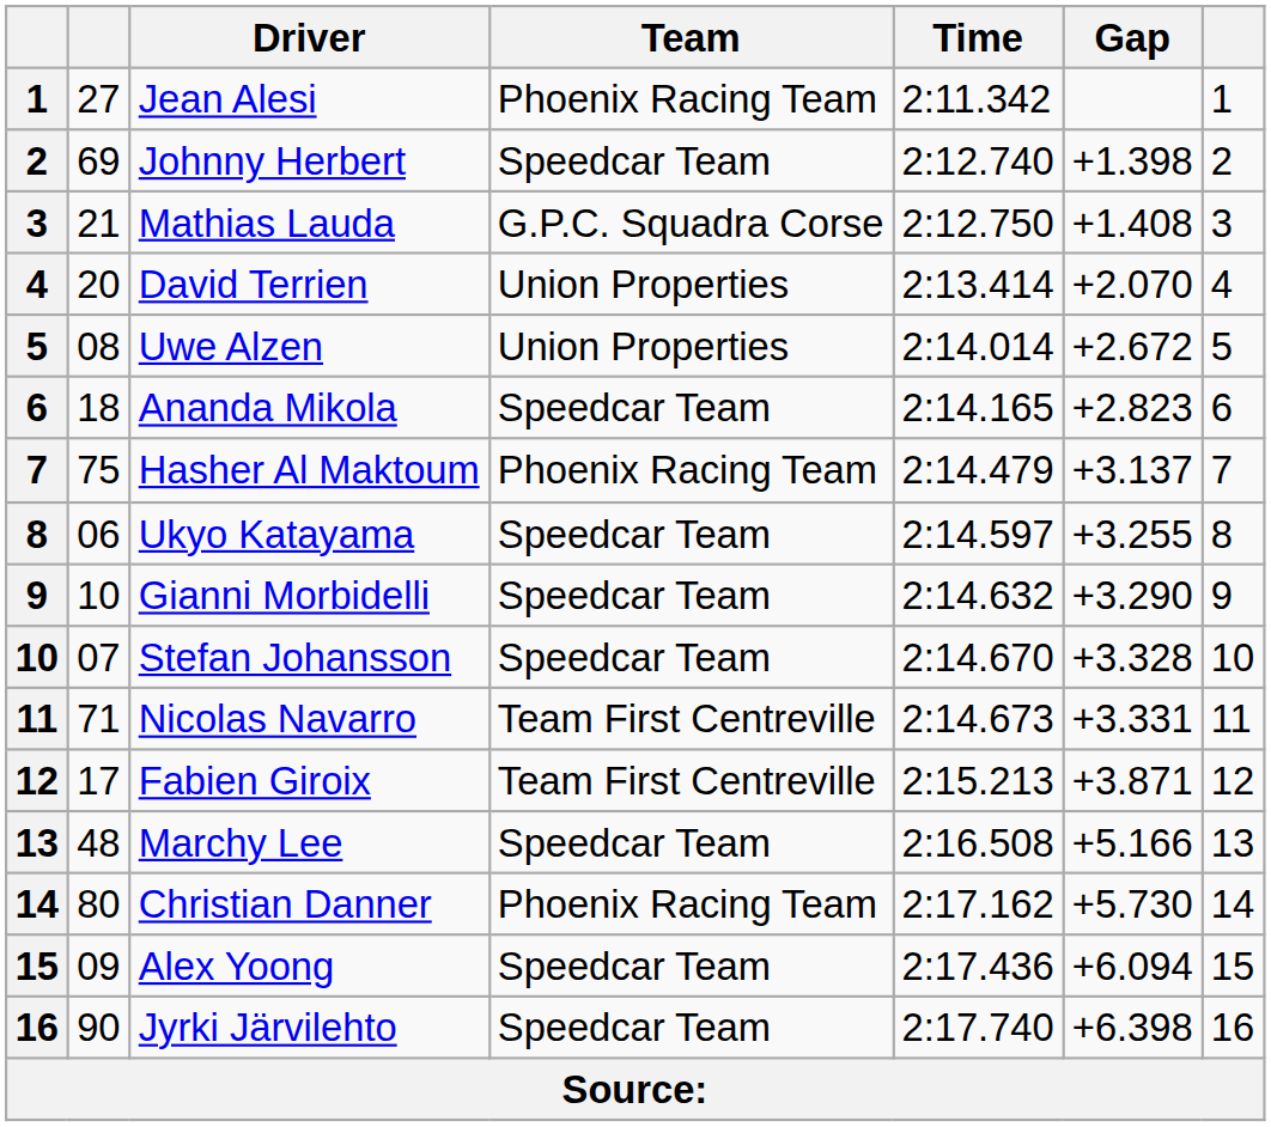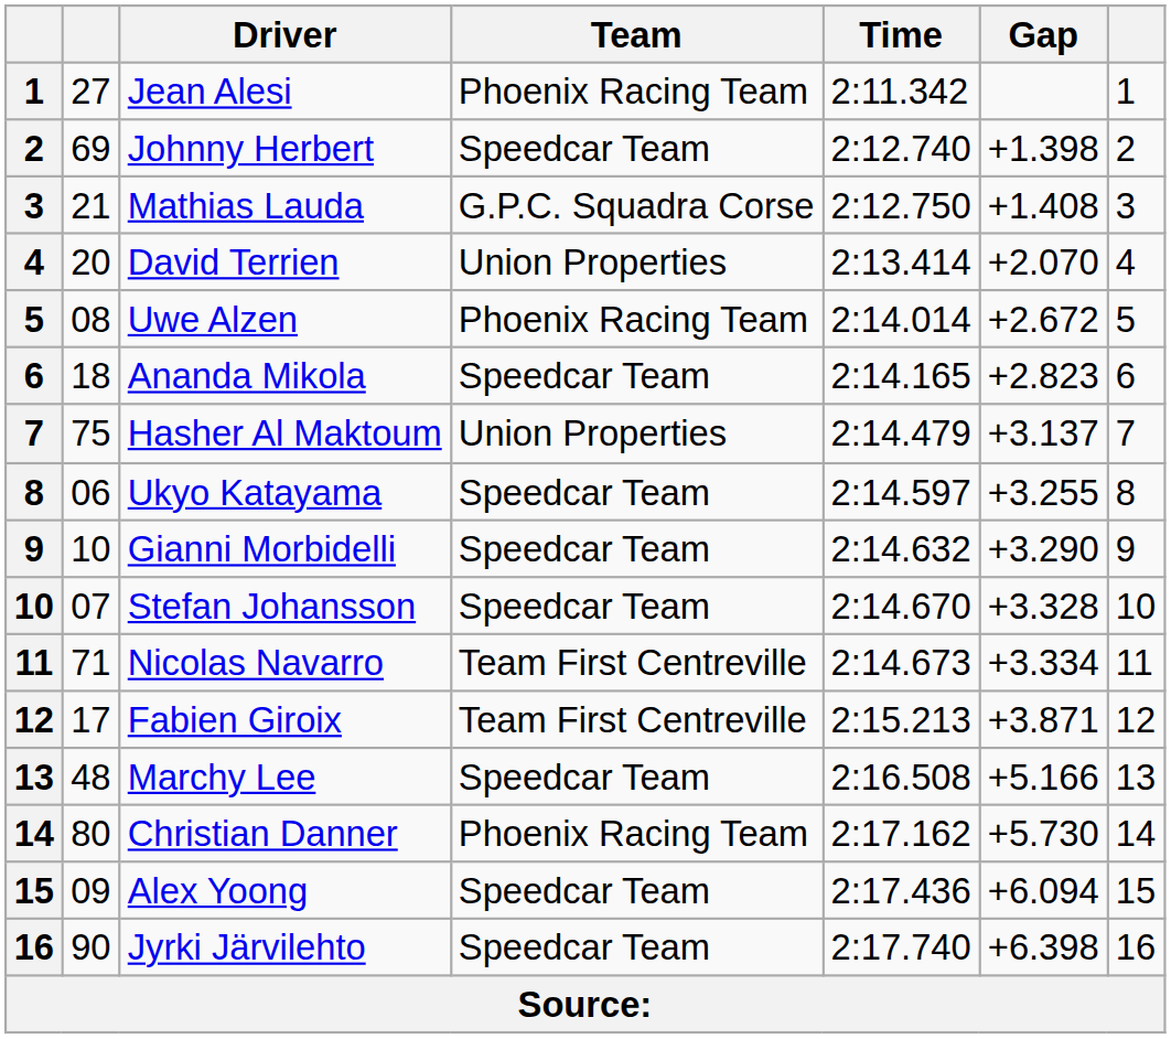Uwe Alzen | Team: Union Properties -> Phoenix Racing Team
Hasher Al Maktoum | Team: Phoenix Racing Team -> Union Properties
Nicolas Navarro | Gap: +3.331 -> +3.334
